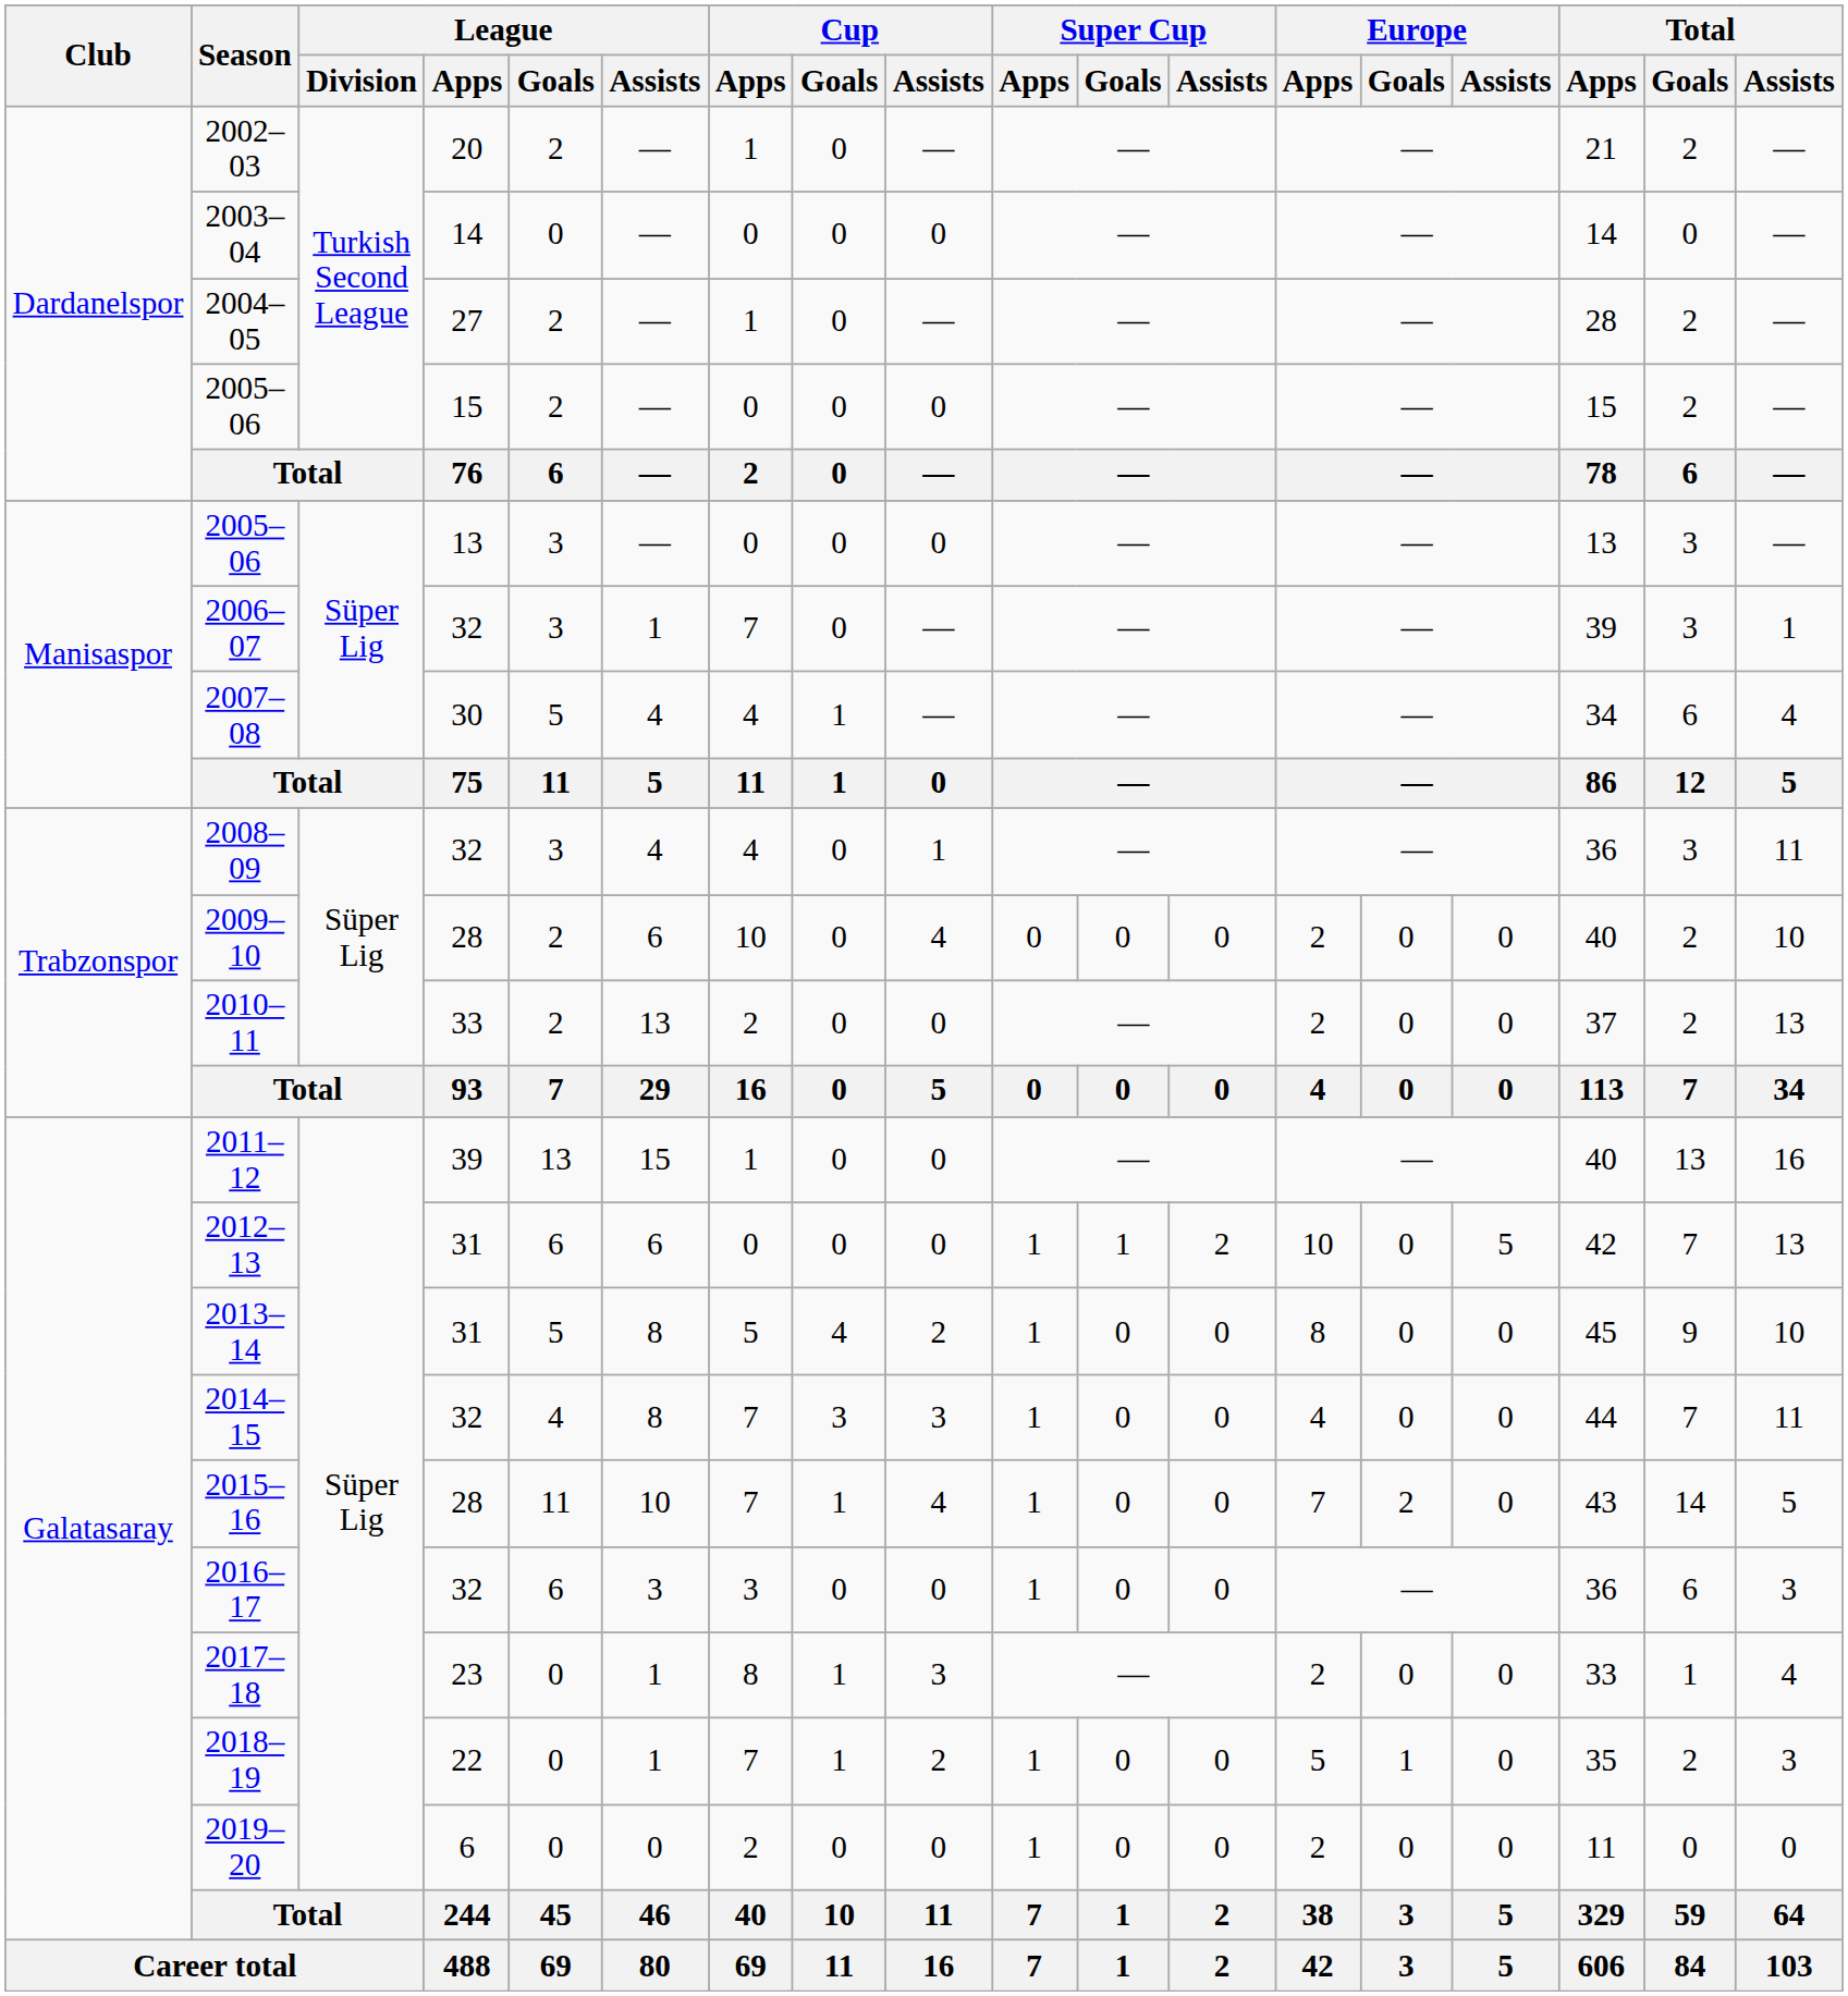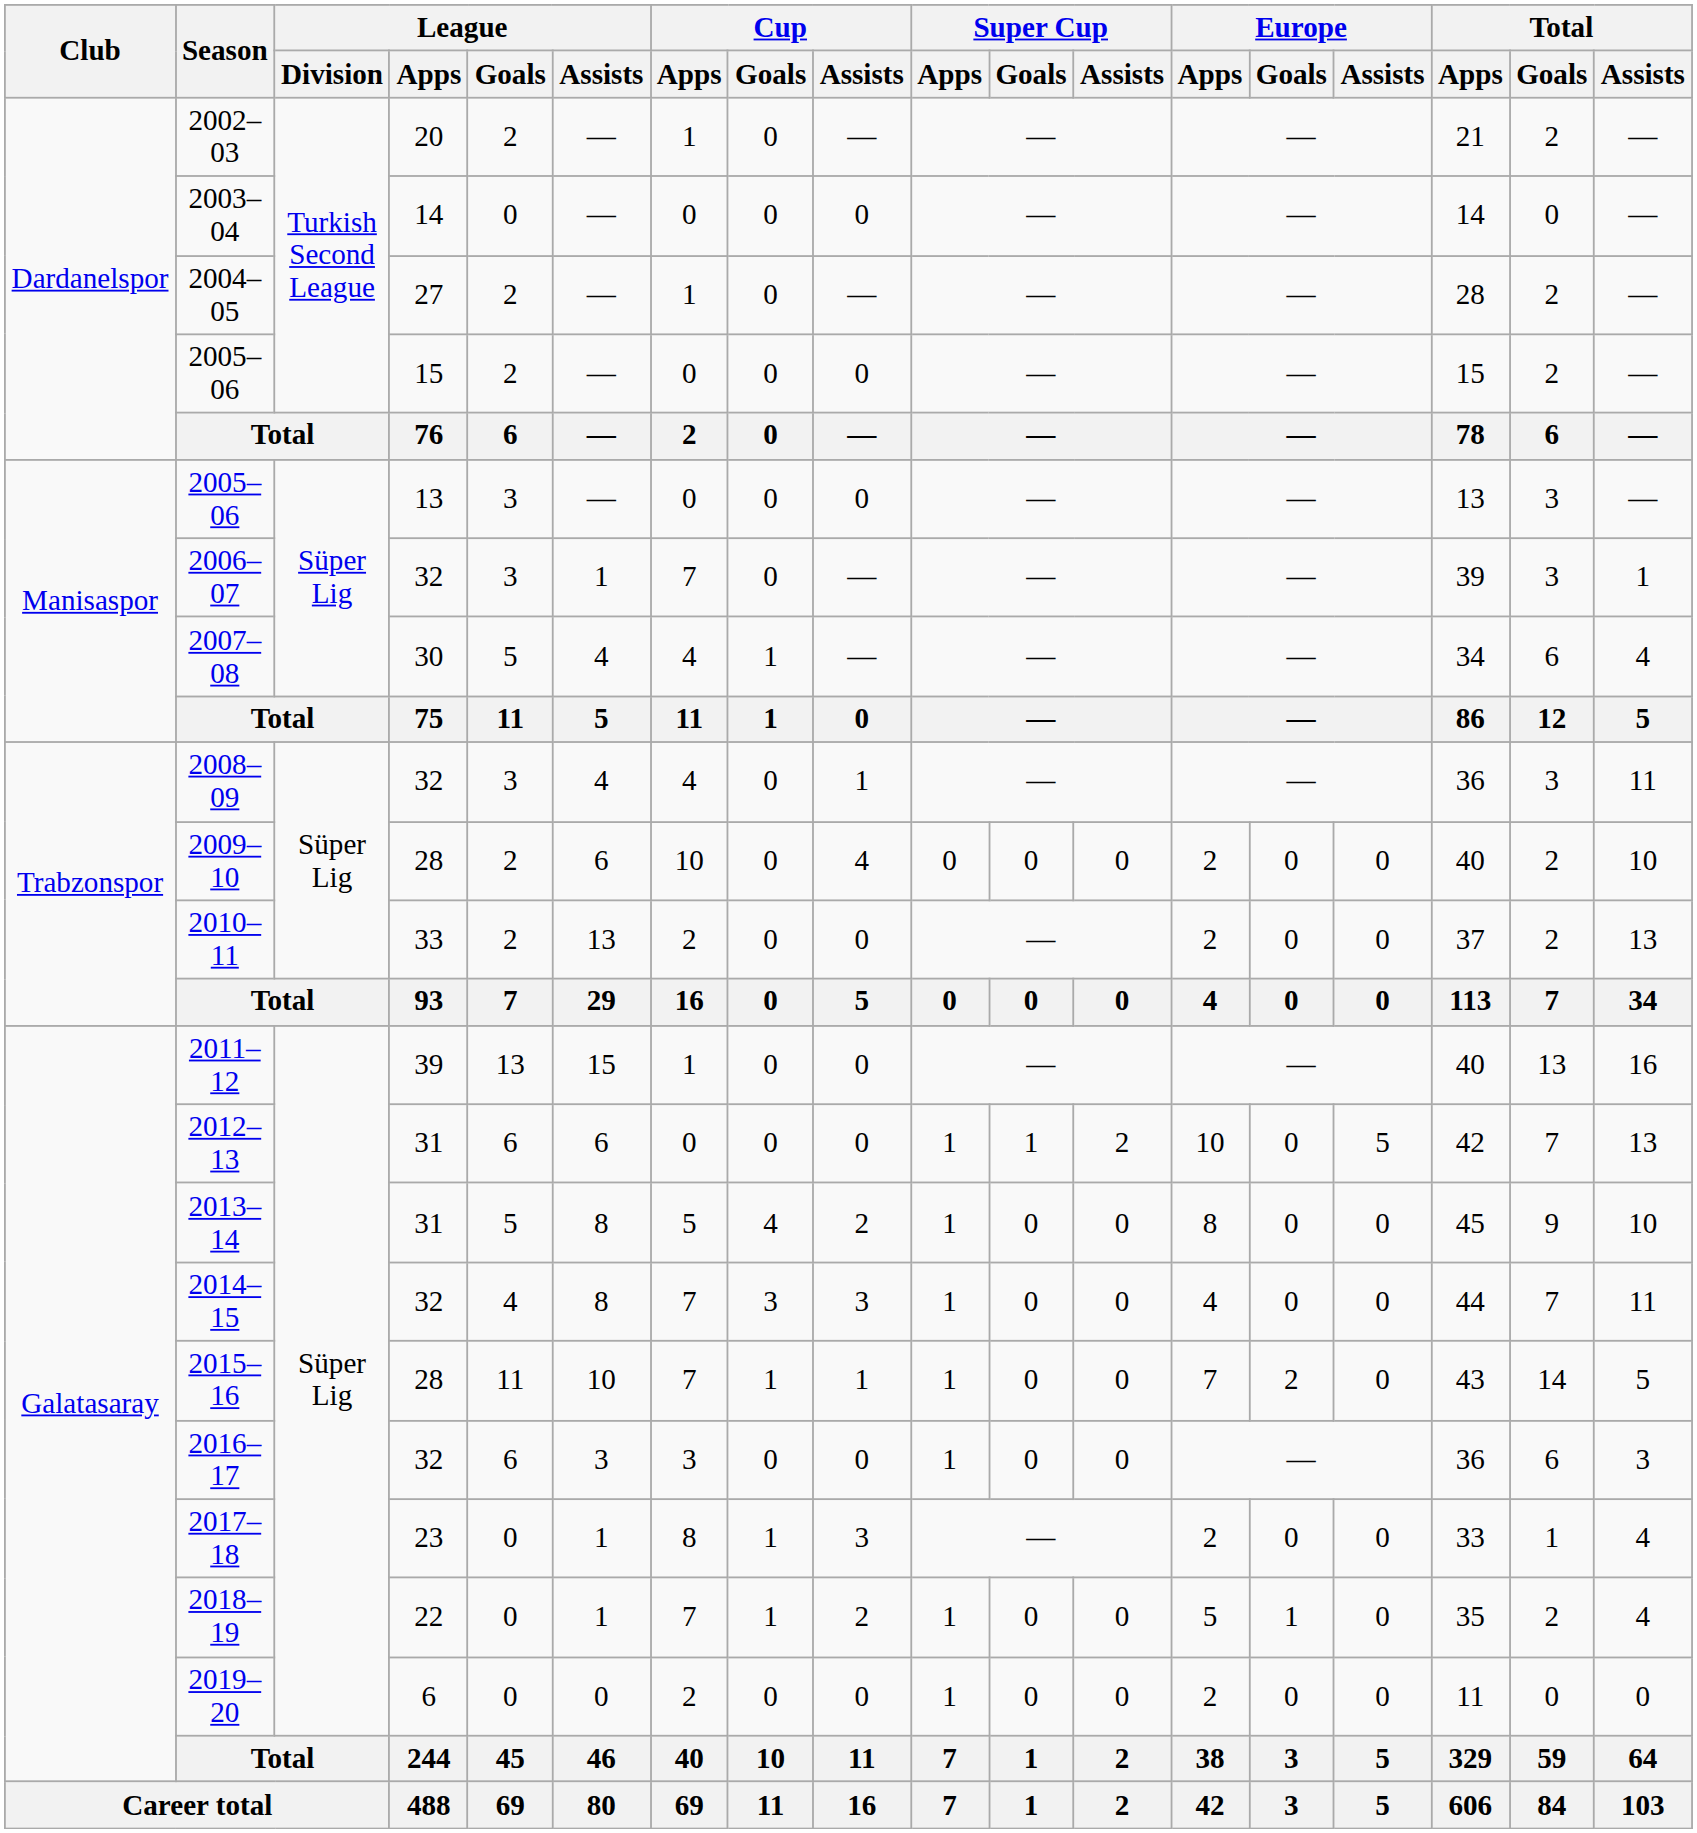2015–16 | Cup / Assists: 4 -> 1
2018–19 | Total / Assists: 3 -> 4
